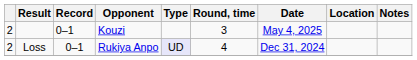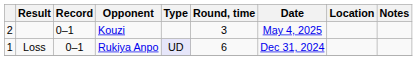Loss | column 1: 2 -> 1
Loss | Round, time: 4 -> 6
